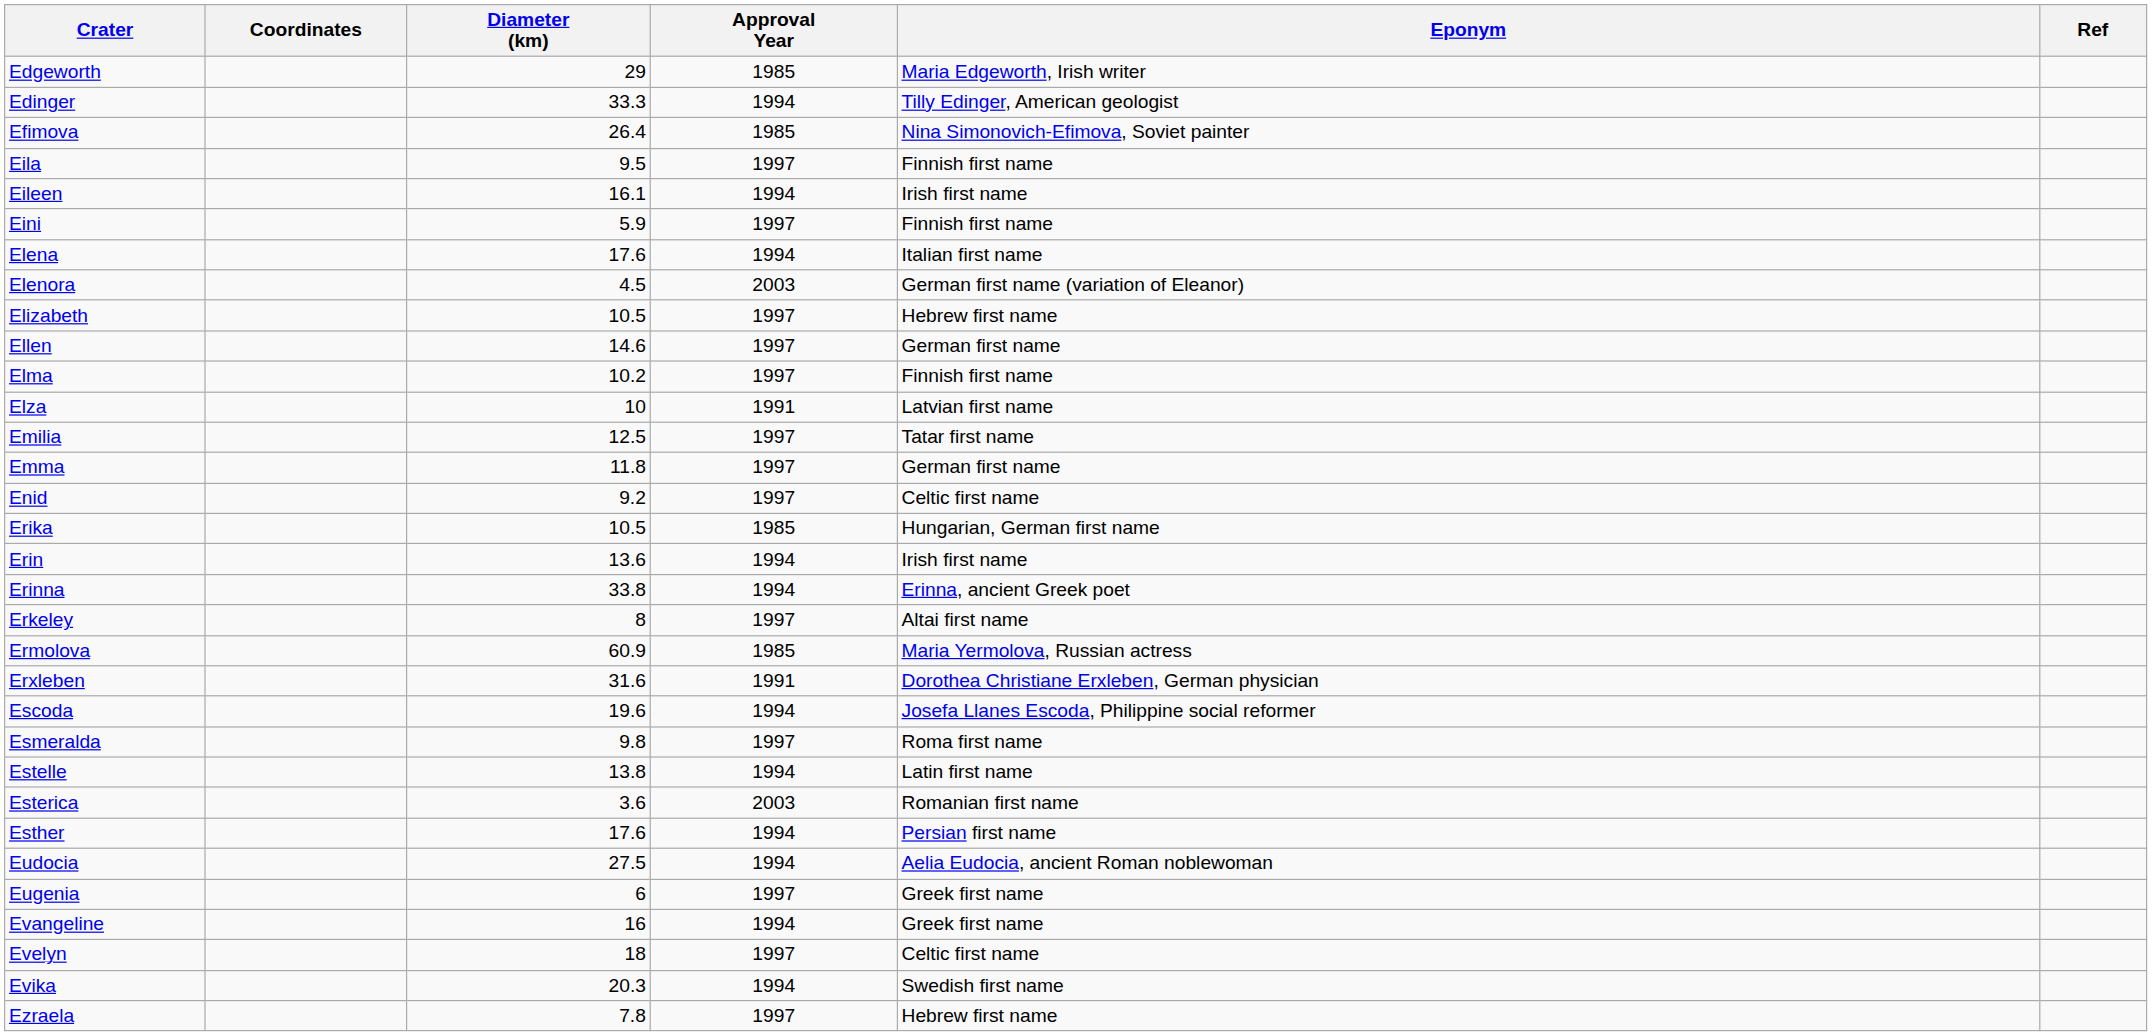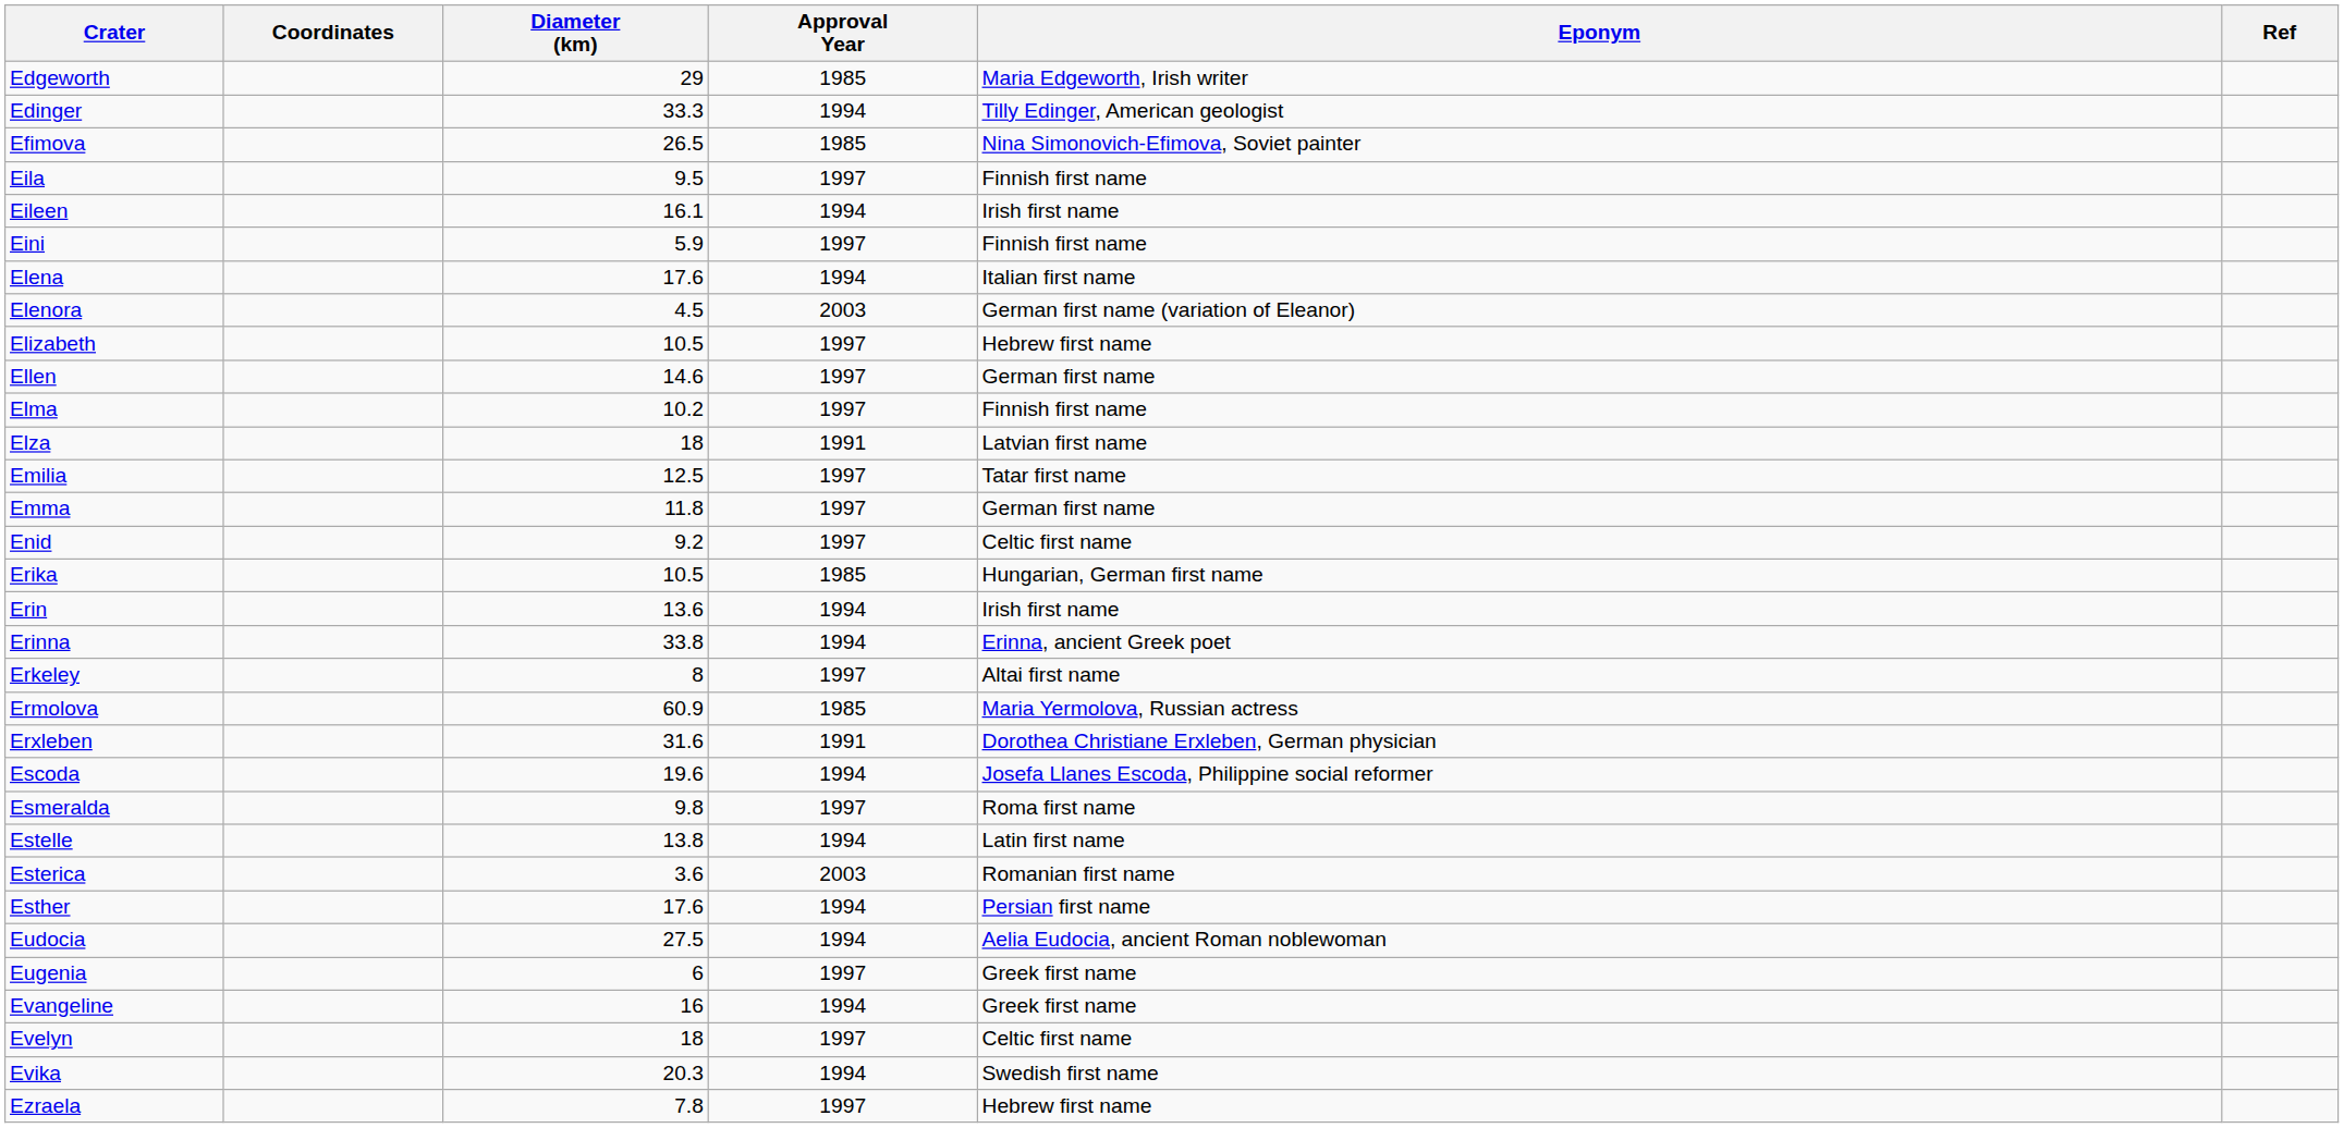Efimova | Diameter (km): 26.4 -> 26.5
Elza | Diameter (km): 10 -> 18
